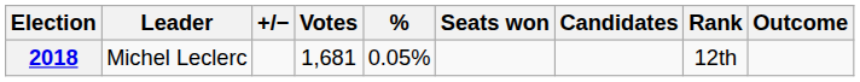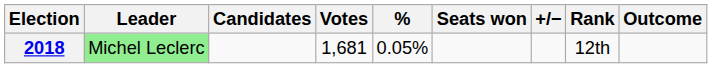columns swapped: Candidates <-> +/−
2018 | Leader: no background -> lightgreen background
